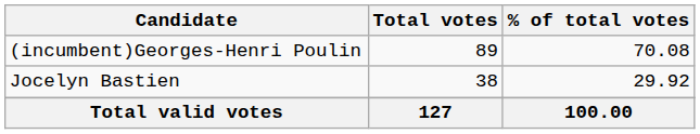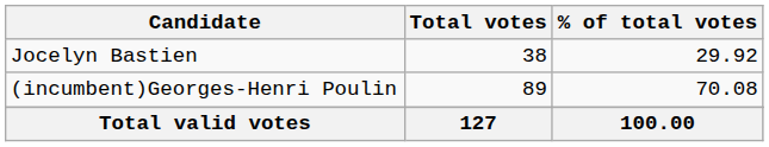rows swapped: (incumbent)Georges-Henri Poulin <-> Jocelyn Bastien
